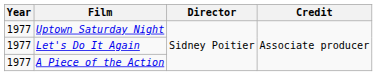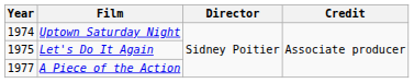Uptown Saturday Night | Year: 1977 -> 1974
Let's Do It Again | Year: 1977 -> 1975
